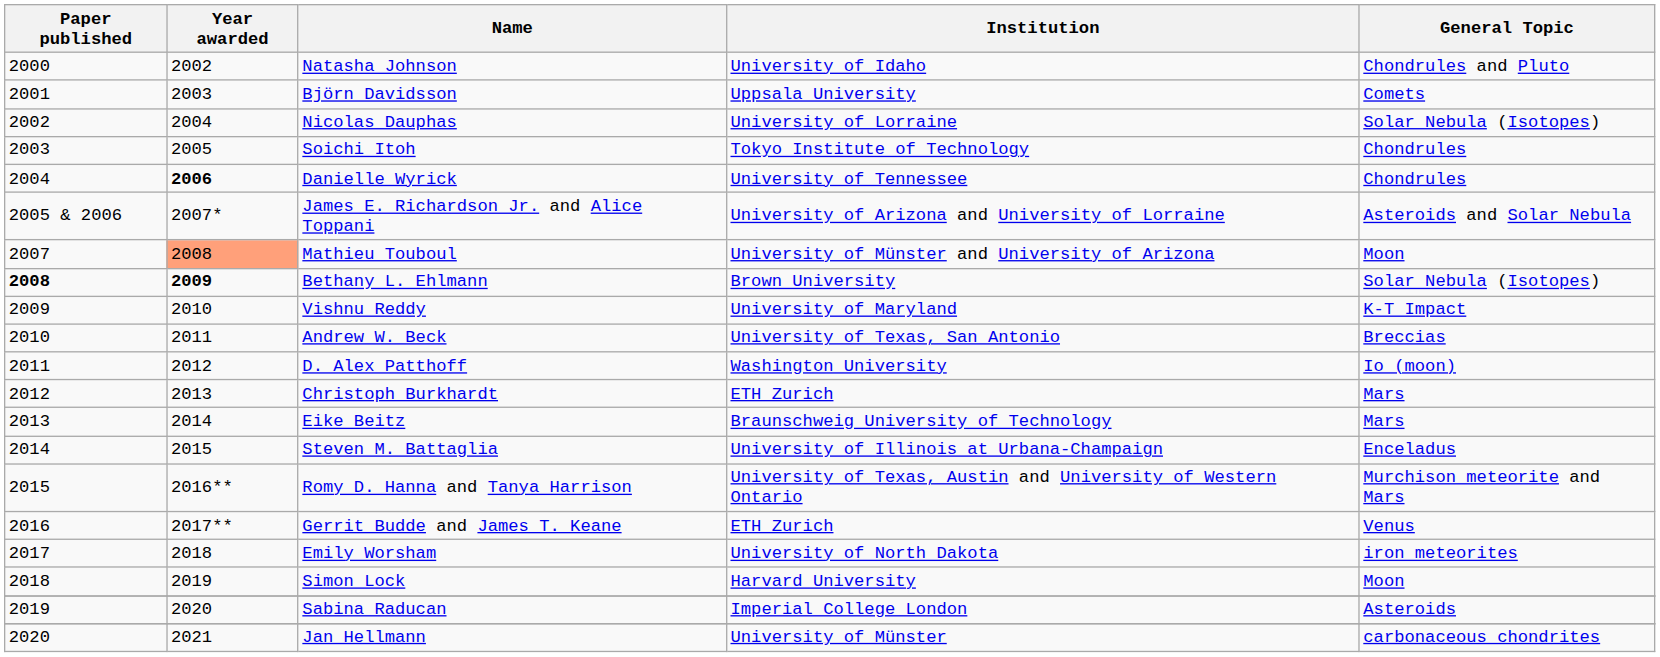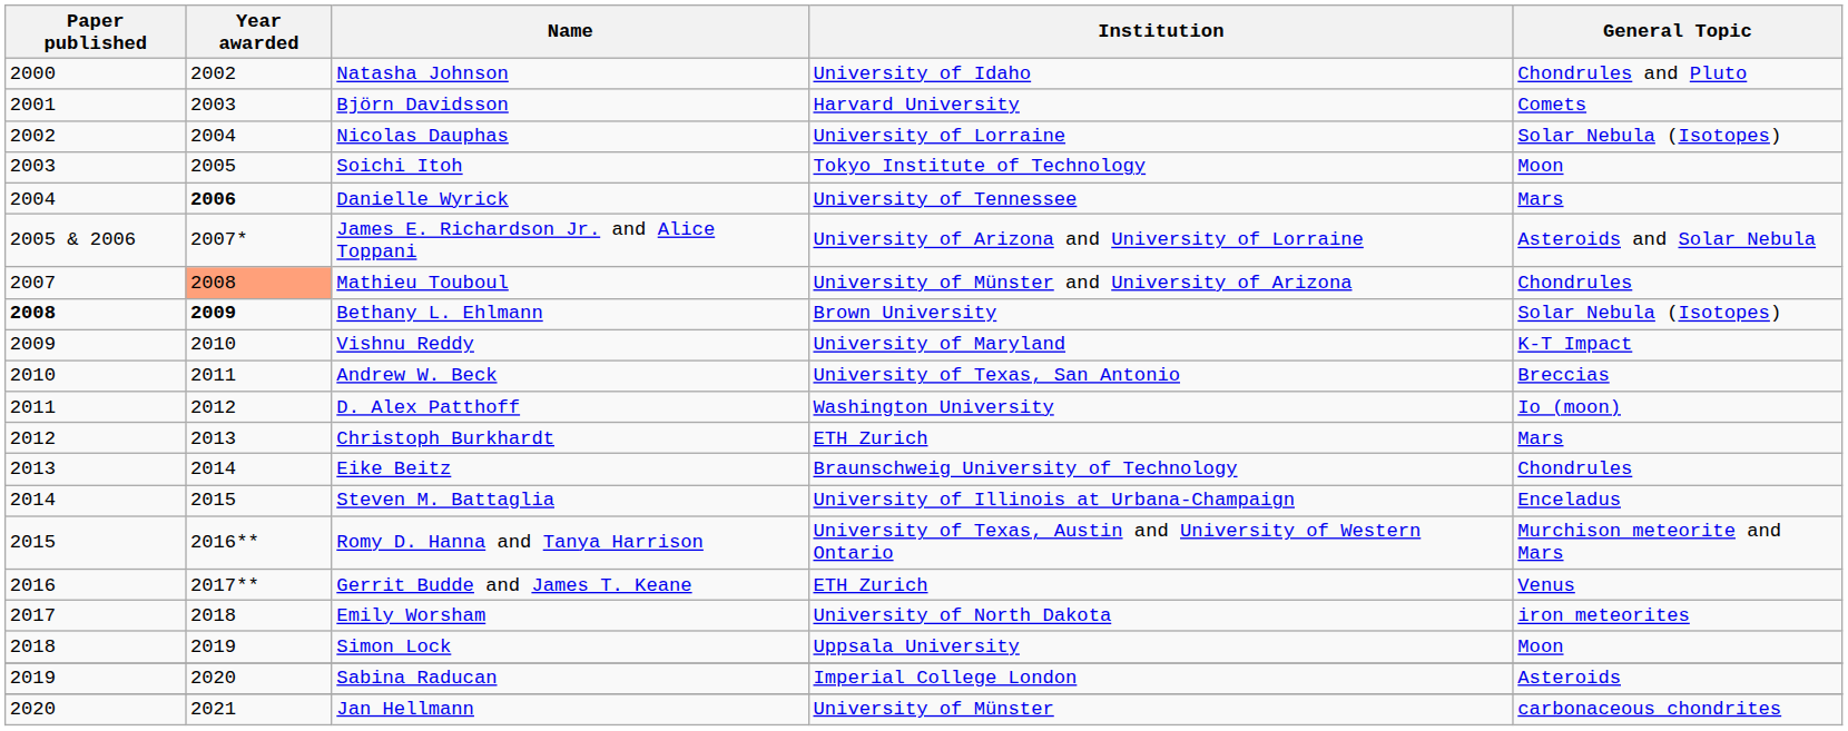Björn Davidsson | Institution: Uppsala University -> Harvard University
Soichi Itoh | General Topic: Chondrules -> Moon
Danielle Wyrick | General Topic: Chondrules -> Mars
Mathieu Touboul | General Topic: Moon -> Chondrules
Eike Beitz | General Topic: Mars -> Chondrules
Simon Lock | Institution: Harvard University -> Uppsala University
